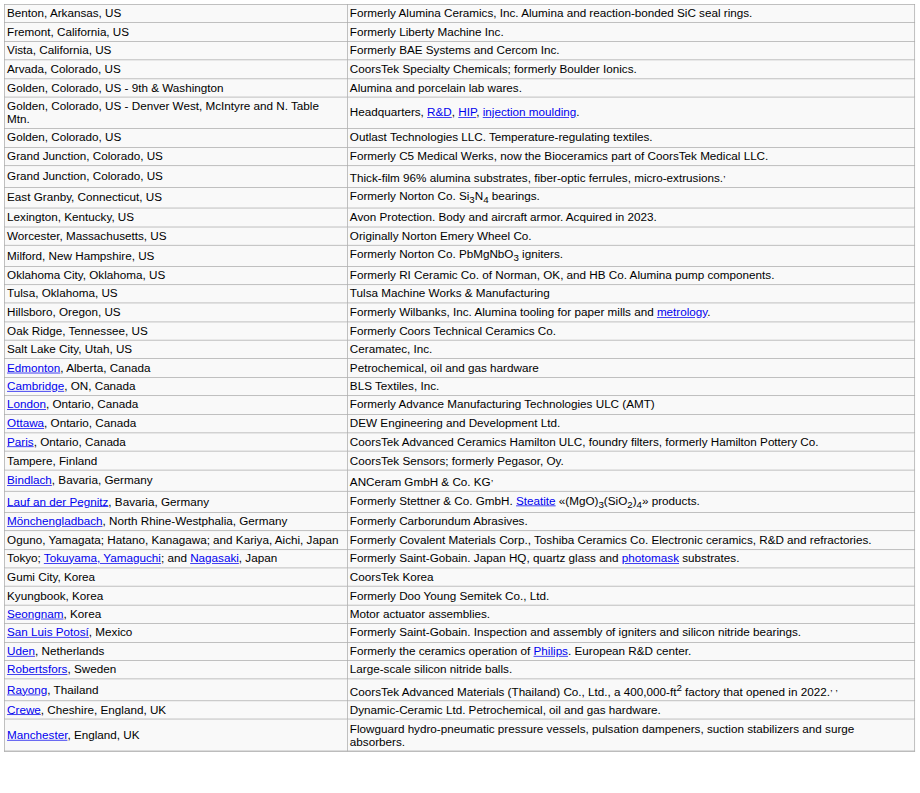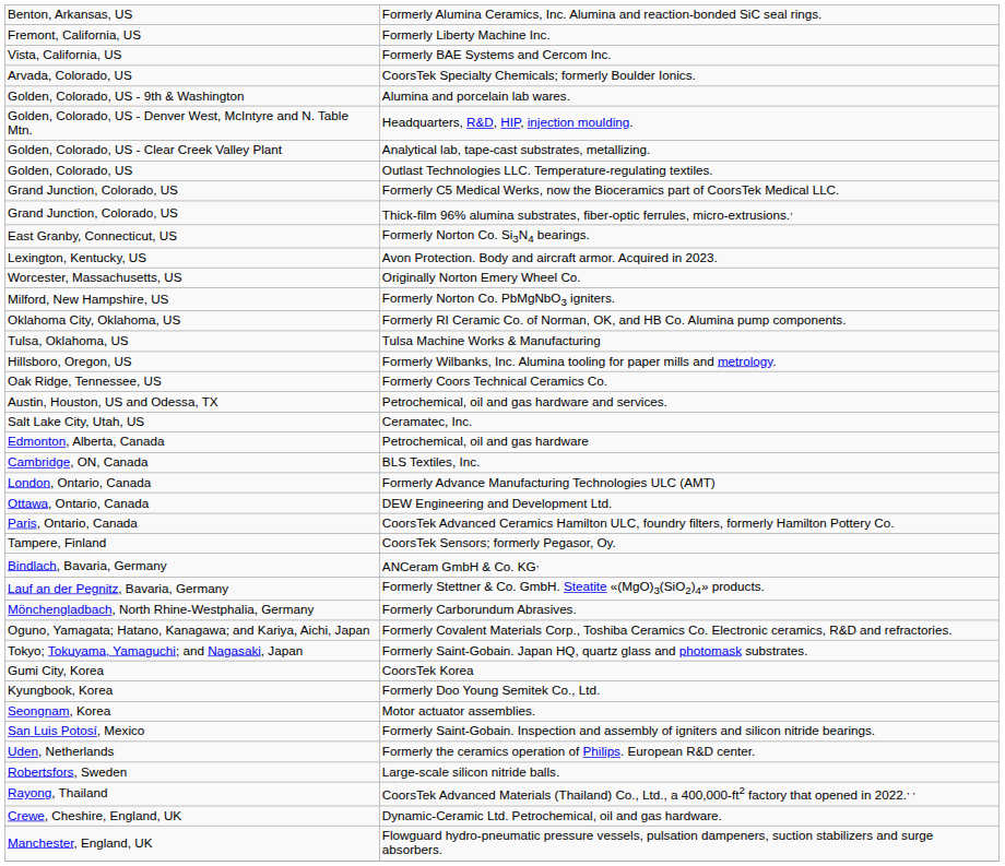+ row: Golden, Colorado, US - Clear Creek Valley Plant | Analytical lab, tape-cast substrates, metallizing.
+ row: Austin, Houston, US and Odessa, TX | Petrochemical, oil and gas hardware and services.
